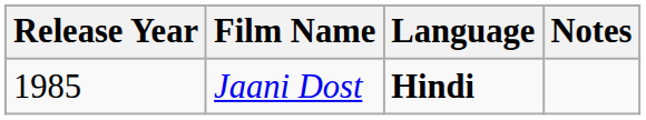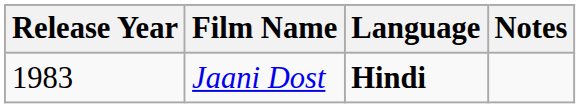Jaani Dost | Release Year: 1985 -> 1983
